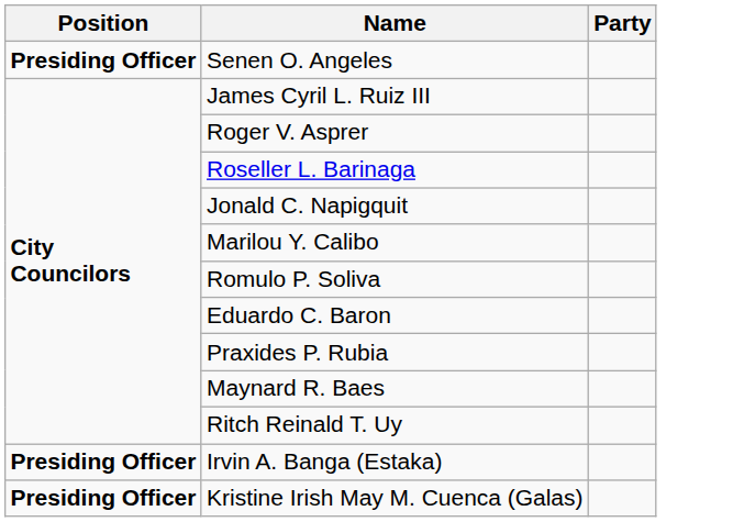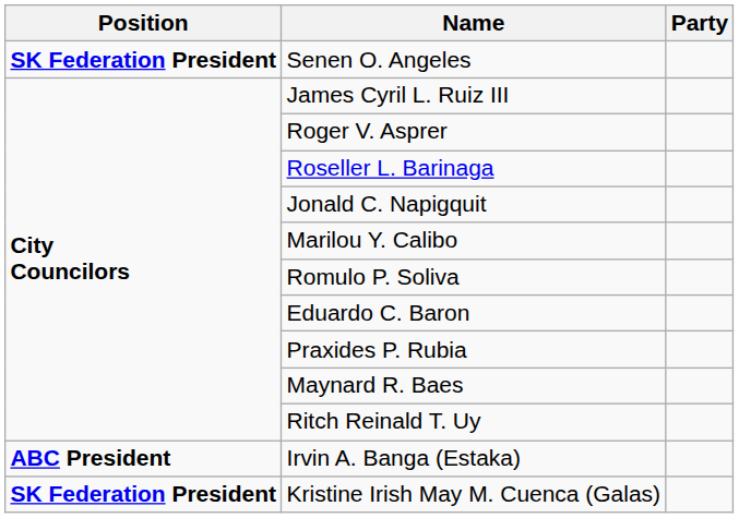Senen O. Angeles | Position: Presiding Officer -> SK Federation President
Irvin A. Banga (Estaka) | Position: Presiding Officer -> ABC President
Kristine Irish May M. Cuenca (Galas) | Position: Presiding Officer -> SK Federation President
